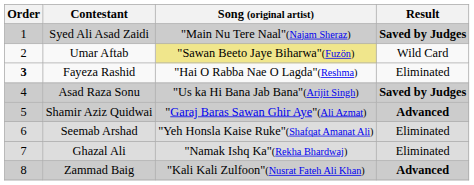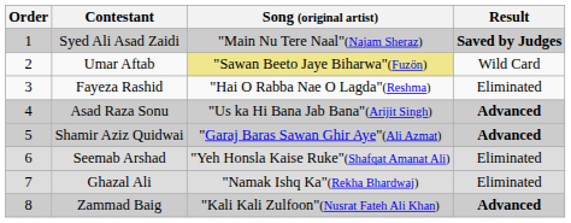Fayeza Rashid | Order: bold -> normal
Asad Raza Sonu | Result: Saved by Judges -> Advanced
